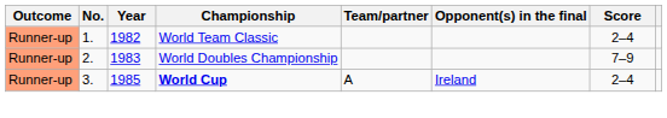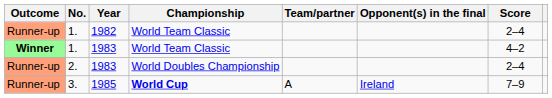+ row: Winner | 1. | 1983 | World Team Classic | 4–2
2. | Score: 7–9 -> 2–4
3. | Score: 2–4 -> 7–9
